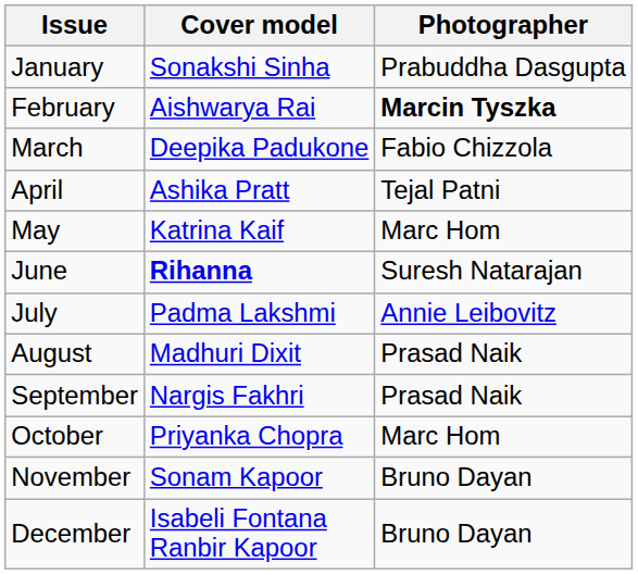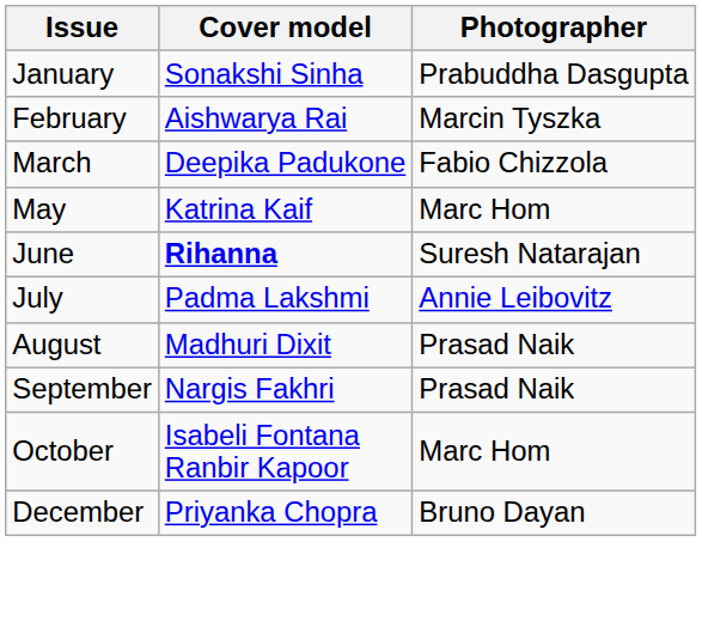February | Photographer: bold -> normal
- row: April | Ashika Pratt | Tejal Patni
October | Cover model: Priyanka Chopra -> Isabeli Fontana Ranbir Kapoor
- row: November | Sonam Kapoor | Bruno Dayan
December | Cover model: Isabeli Fontana Ranbir Kapoor -> Priyanka Chopra
